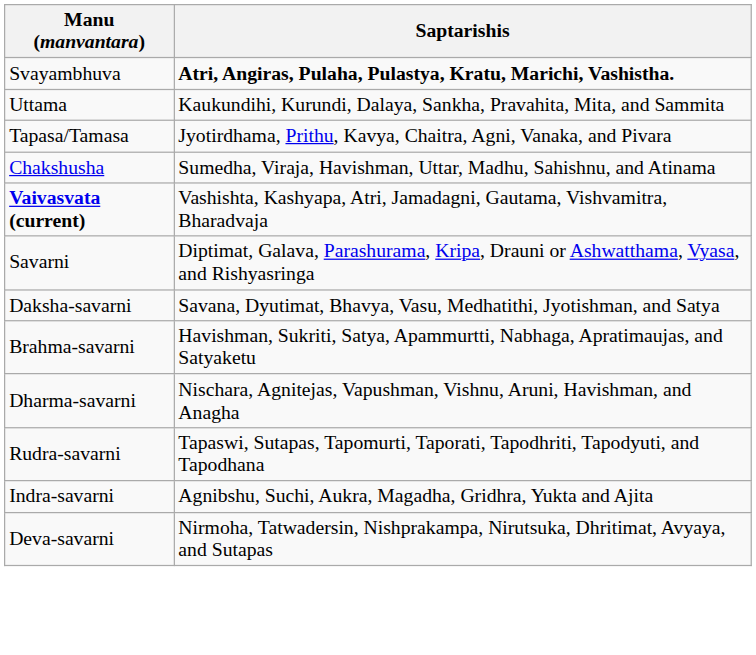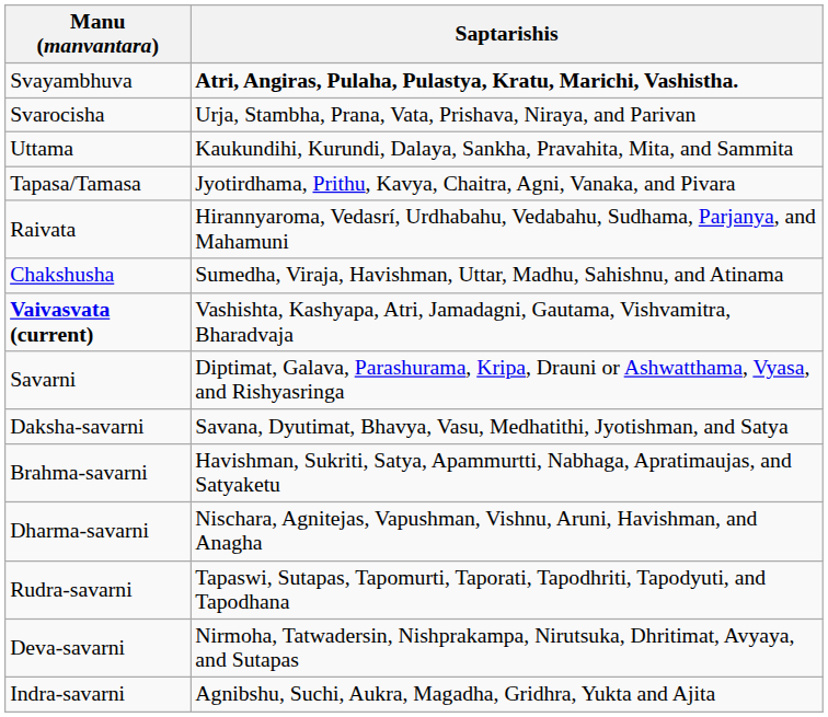+ row: Svarocisha | Urja, Stambha, Prana, Vata, Prishava, Niraya, and Parivan
+ row: Raivata | Hirannyaroma, Vedasrí, Urdhabahu, Vedabahu, Sudhama, Parjanya, and Mahamuni
rows swapped: Deva-savarni <-> Indra-savarni
